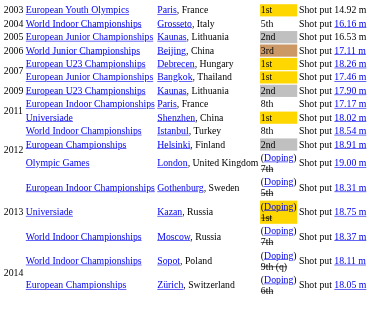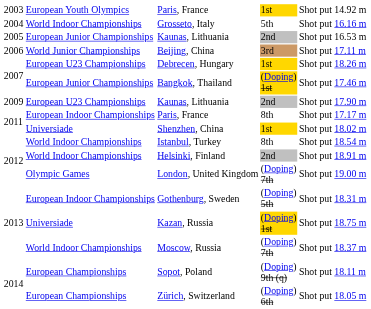Bangkok, Thailand | column 4: 1st -> (Doping) 1st
Helsinki, Finland | column 2: European Championships -> World Indoor Championships
Sopot, Poland | column 2: World Indoor Championships -> European Championships
